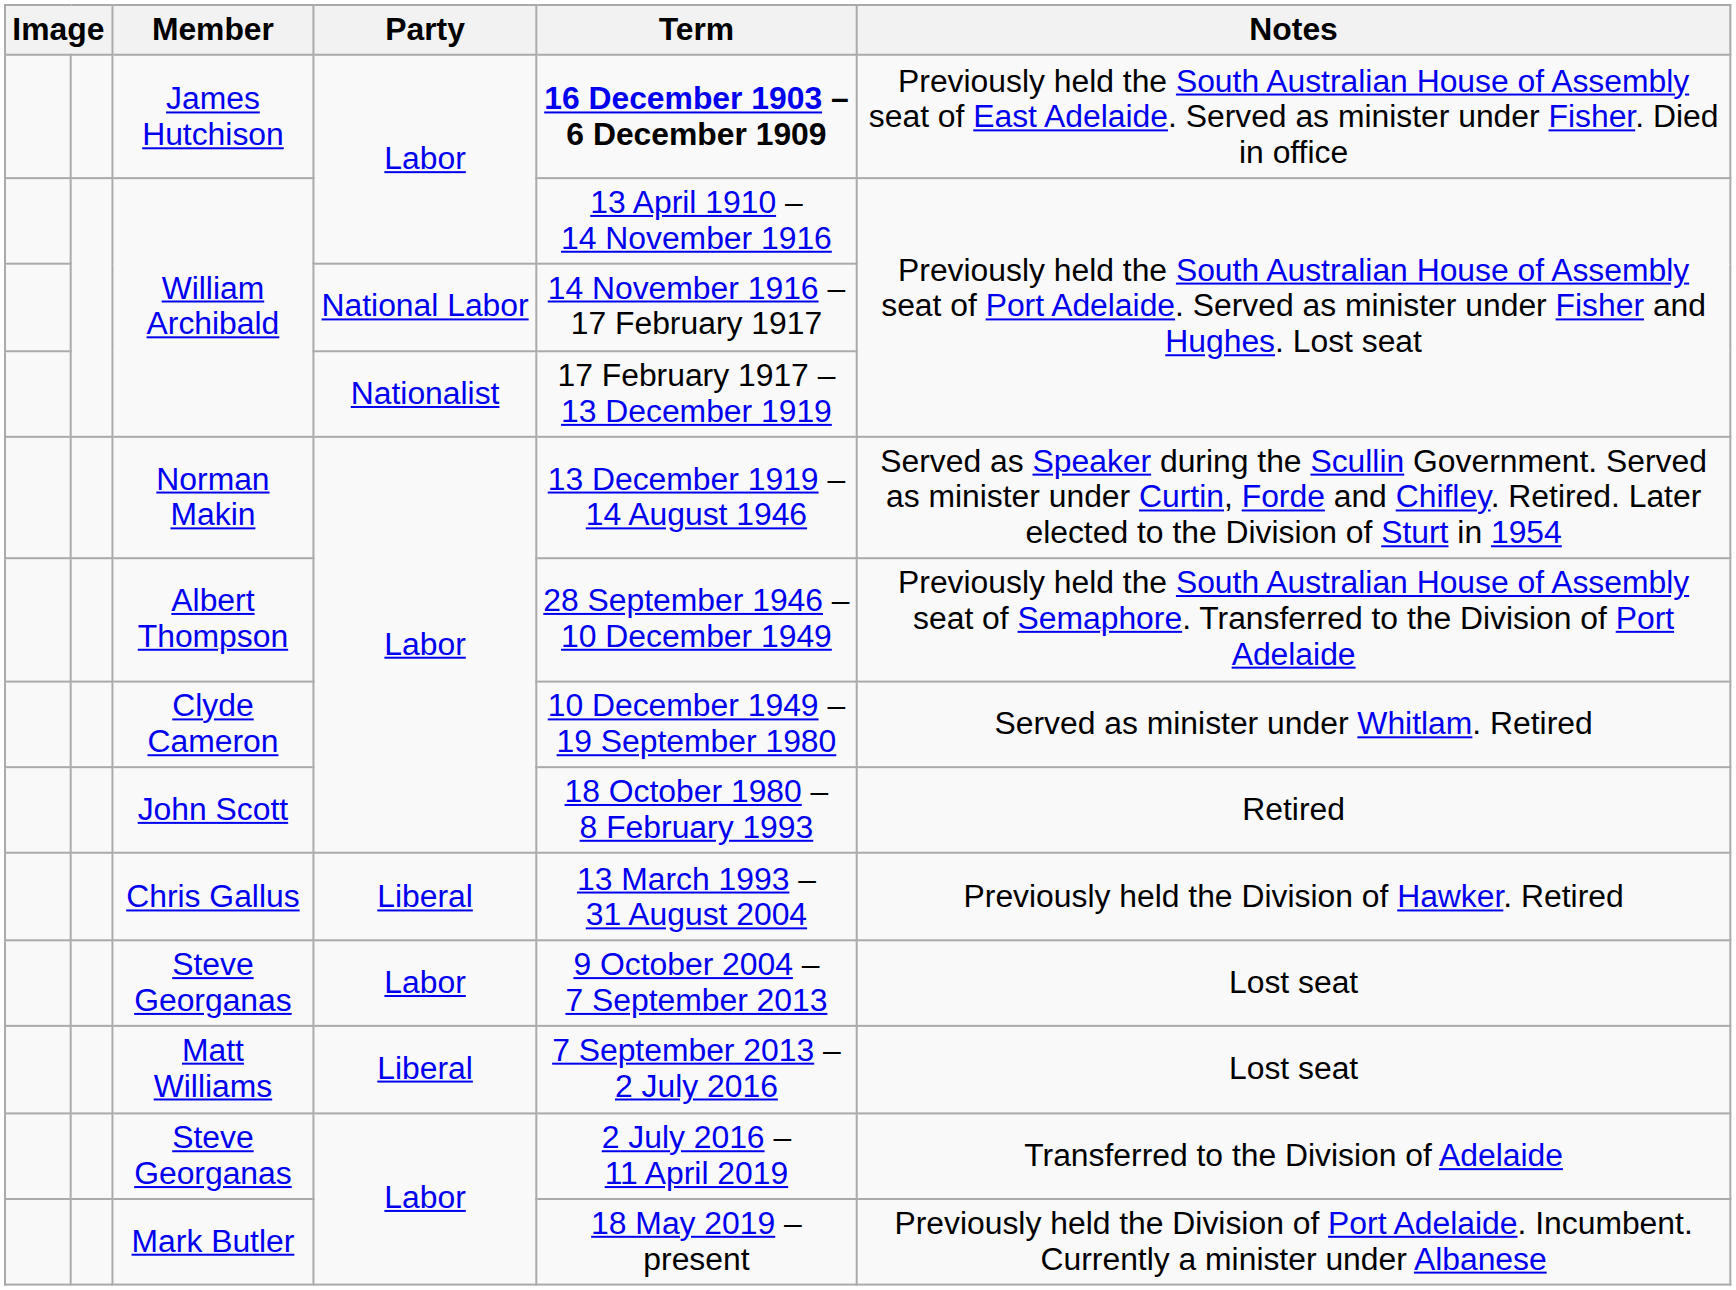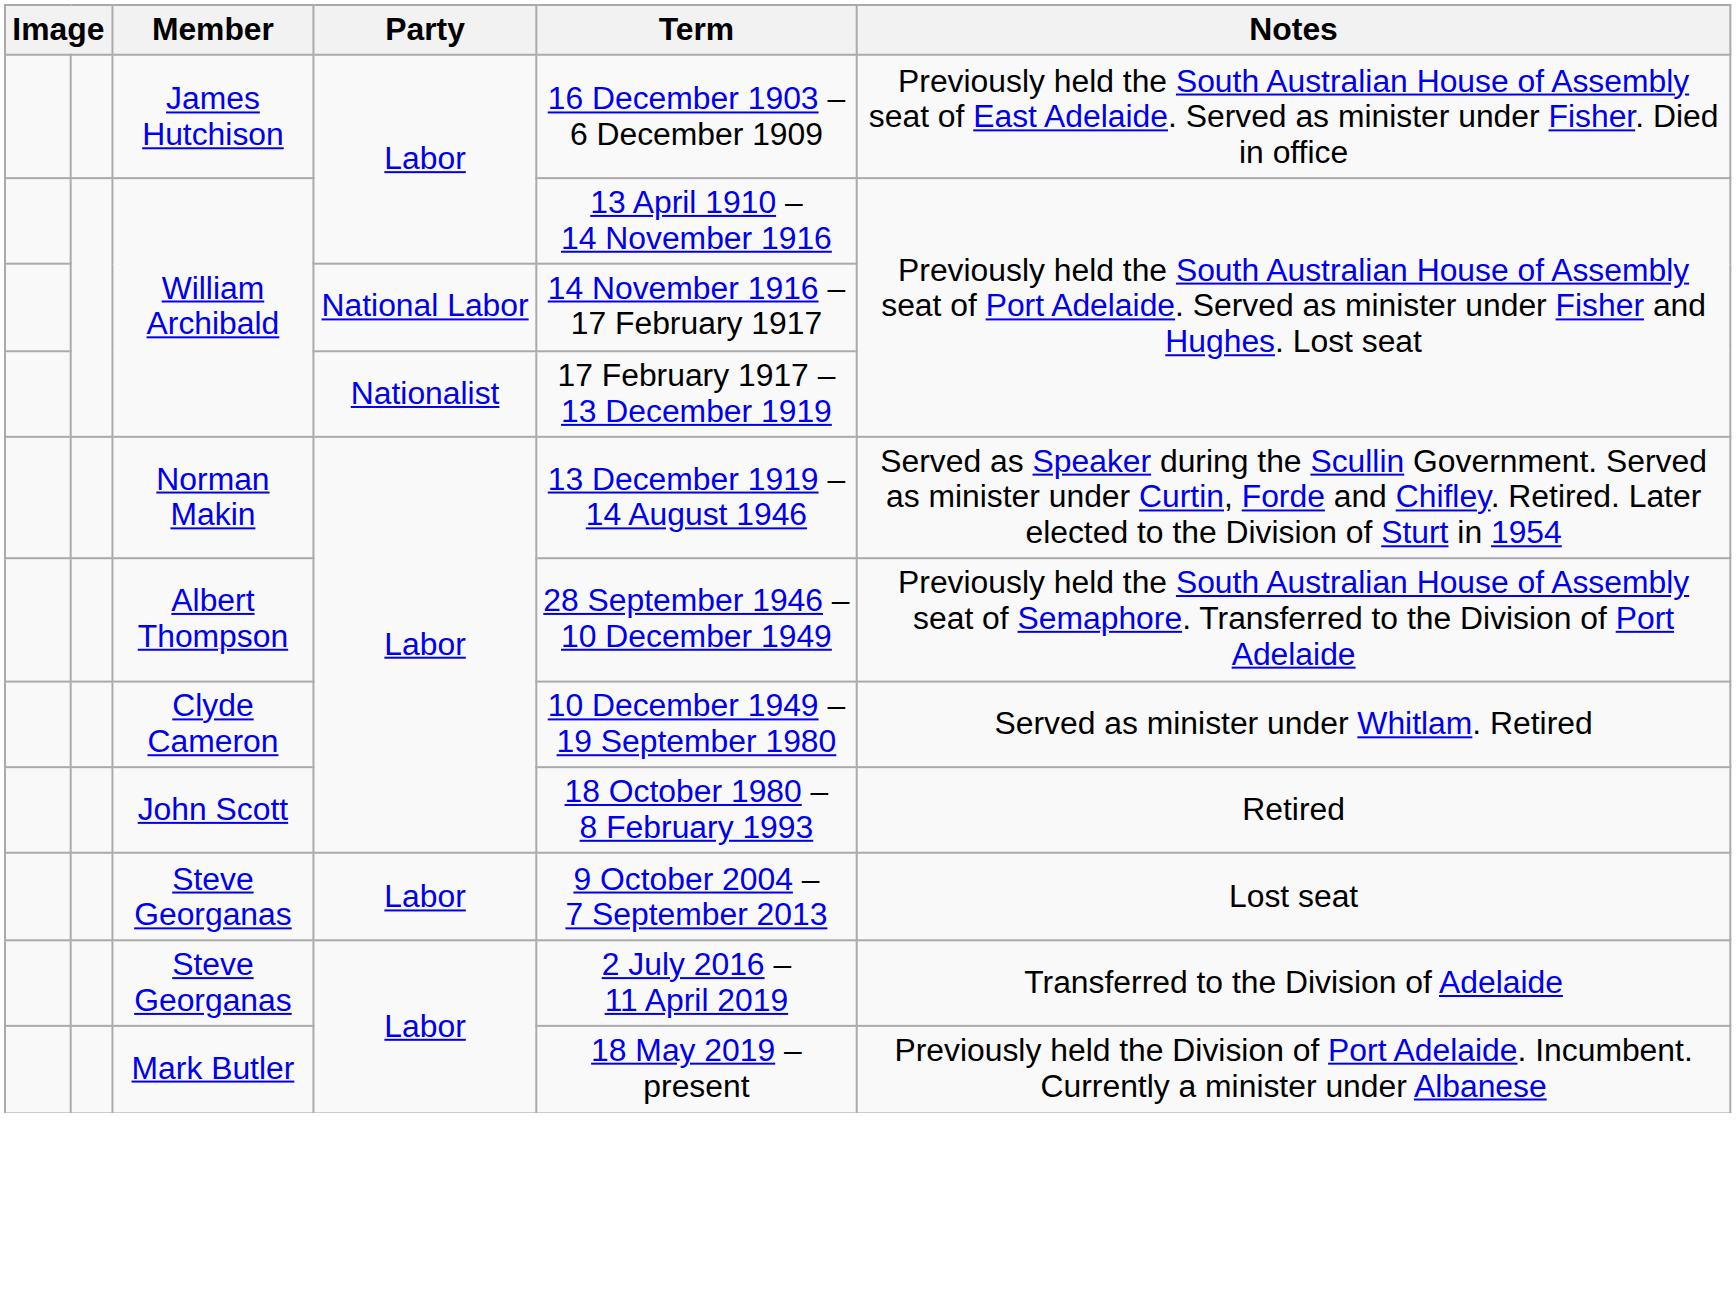James Hutchison | Term: bold -> normal
- row: Chris Gallus | Liberal | 13 March 1993 – 31 August 2004 | Previously held the Division of Hawker. Retired
- row: Matt Williams | Liberal | 7 September 2013 – 2 July 2016 | Lost seat
